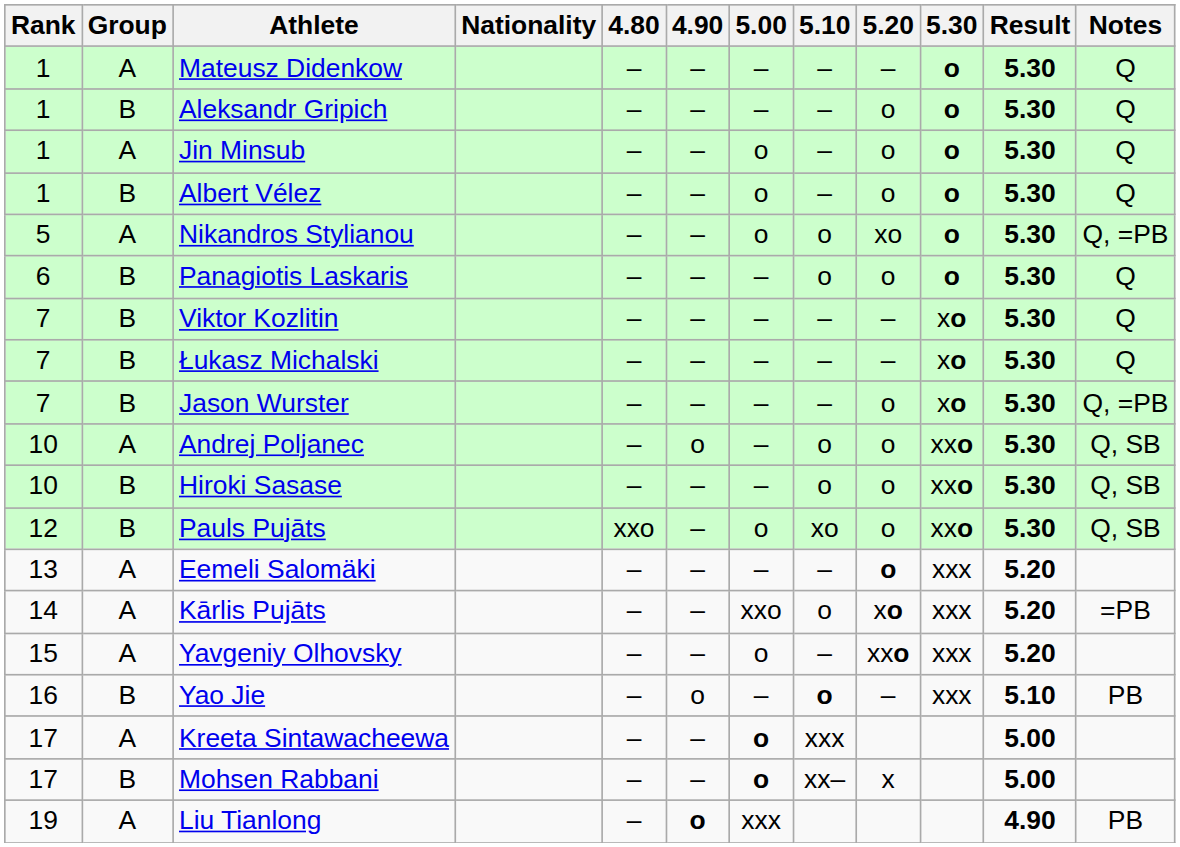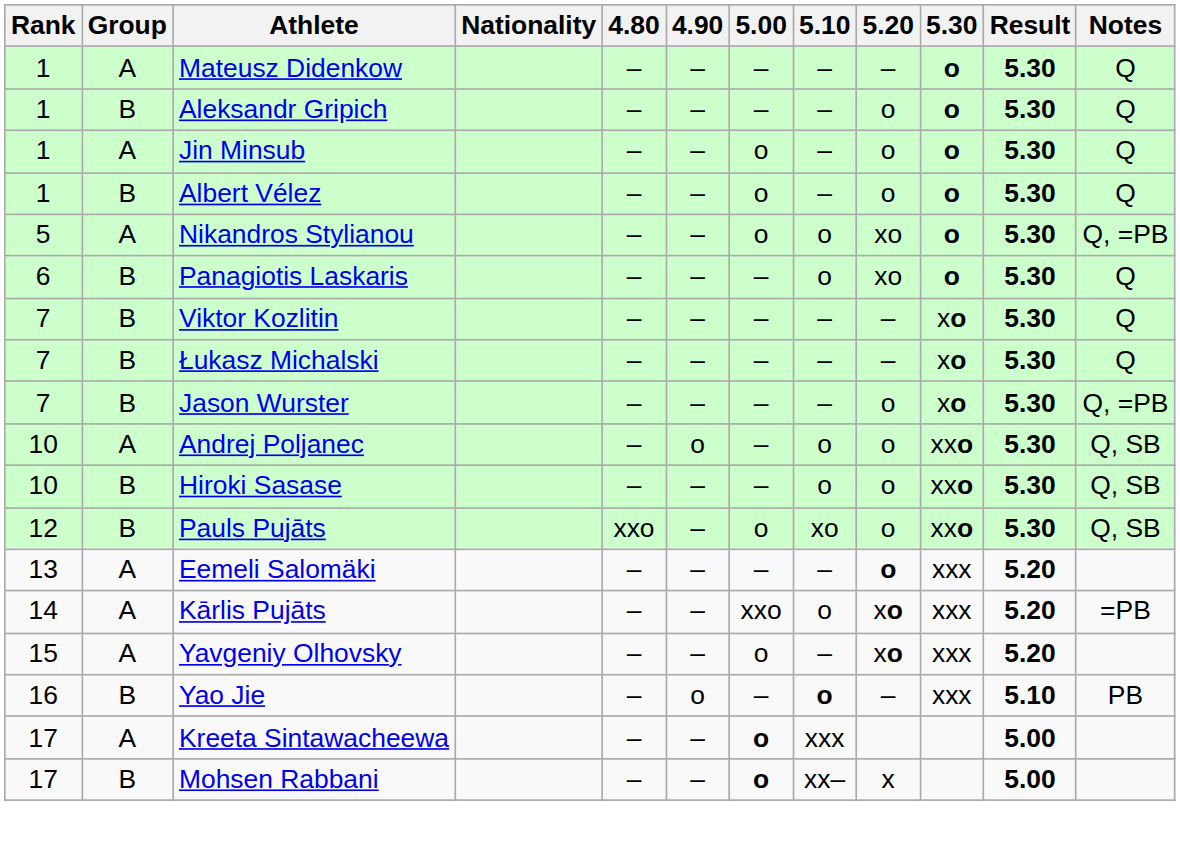Panagiotis Laskaris | 5.20: o -> xo
Yavgeniy Olhovsky | 5.20: xxo -> xo
- row: 19 | A | Liu Tianlong | – | o | xxx | 4.90 | PB
